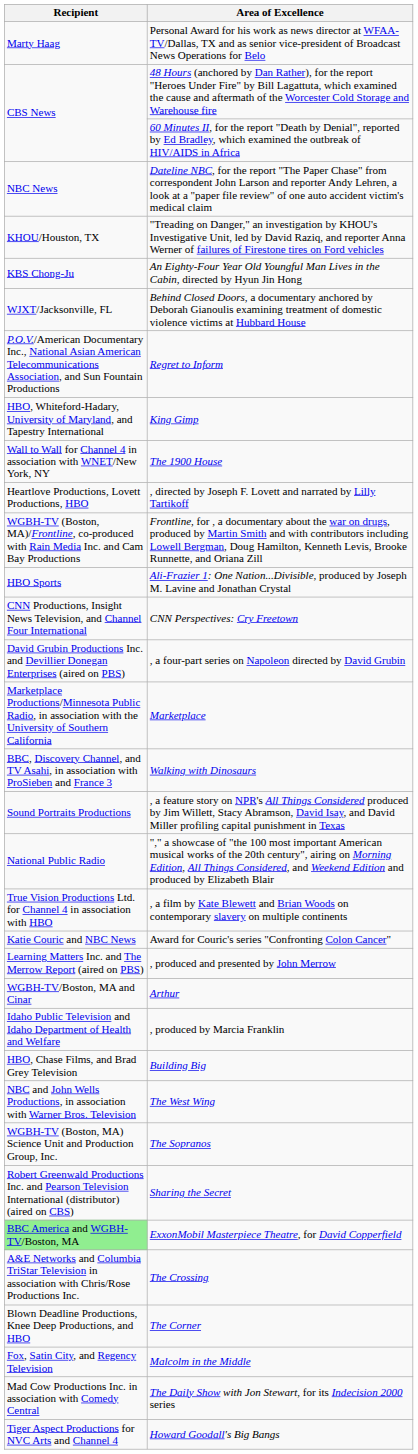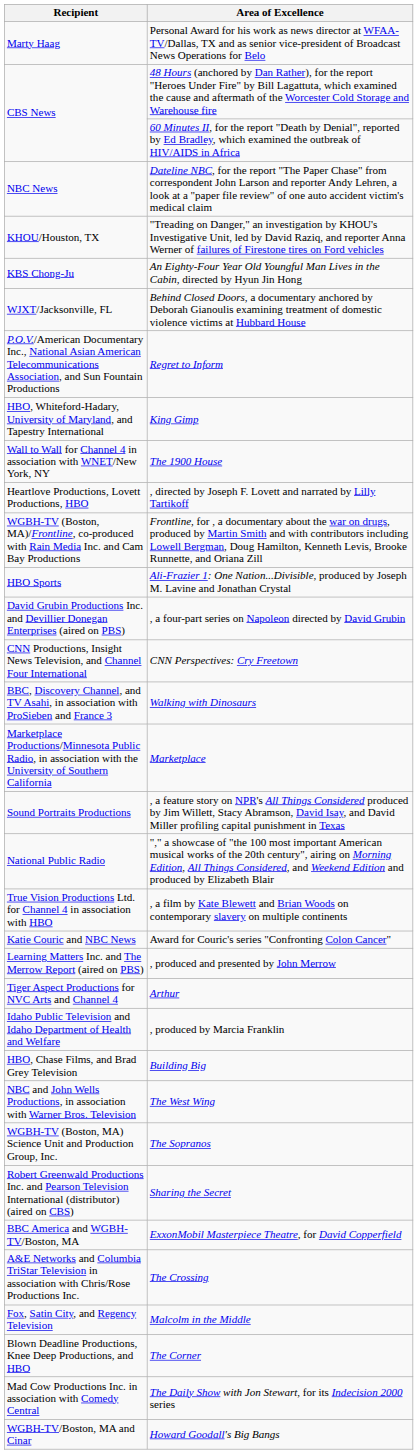rows swapped: CNN Perspectives: Cry Freetown <-> , a four-part series on Napoleon directed by David Grubin
rows swapped: Walking with Dinosaurs <-> Marketplace
Arthur | Recipient: WGBH-TV/Boston, MA and Cinar -> Tiger Aspect Productions for NVC Arts and Channel 4
ExxonMobil Masterpiece Theatre, for David Copperfield | Recipient: lightgreen background -> no background
rows swapped: The Corner <-> Malcolm in the Middle
Howard Goodall's Big Bangs | Recipient: Tiger Aspect Productions for NVC Arts and Channel 4 -> WGBH-TV/Boston, MA and Cinar
